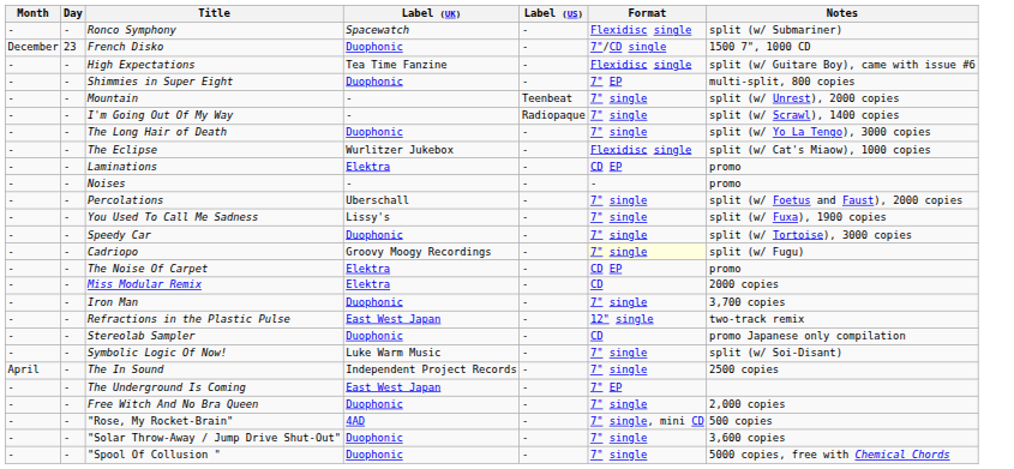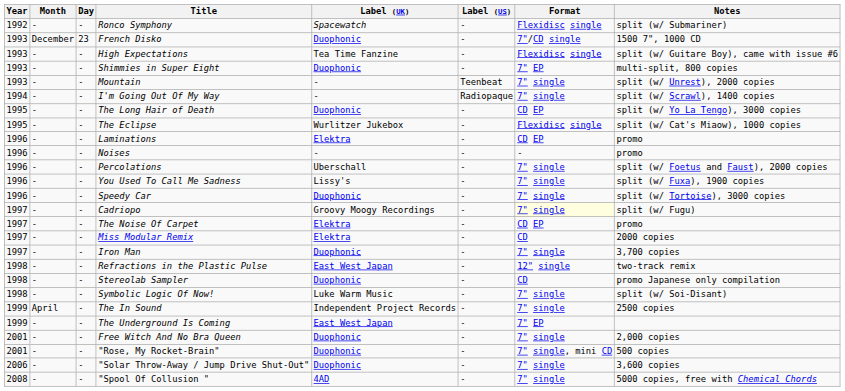+ column: Year | 1992 | 1993 | 1993 | 1993 | 1993 | 1994 | 1995 | 1995 | 1996 | 1996 | 1996 | 1996 | 1996 | 1997 | 1997 | 1997 | 1997 | 1998 | 1998 | 1998 | 1999 | 1999 | 2001 | 2001 | 2006 | 2008
The Long Hair of Death | Format: 7" single -> CD EP
"Rose, My Rocket-Brain" | Label (UK): 4AD -> Duophonic
"Spool Of Collusion " | Label (UK): Duophonic -> 4AD
